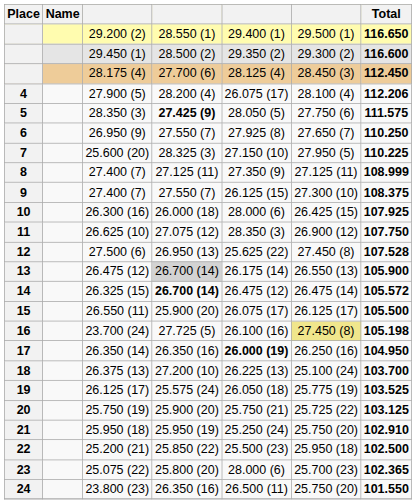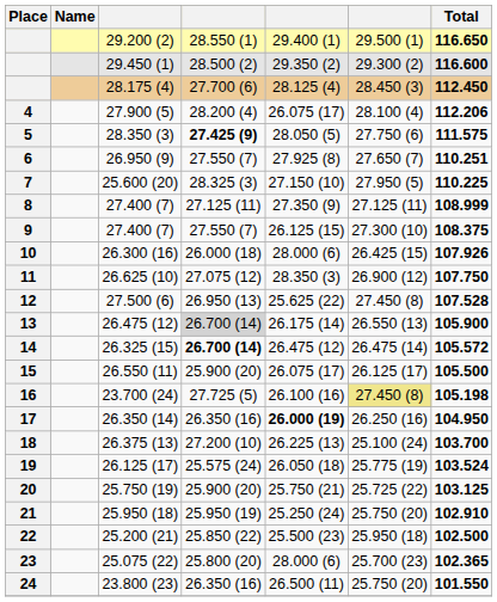6 | Total: 110.250 -> 110.251
10 | Total: 107.925 -> 107.926
19 | Total: 103.525 -> 103.524
